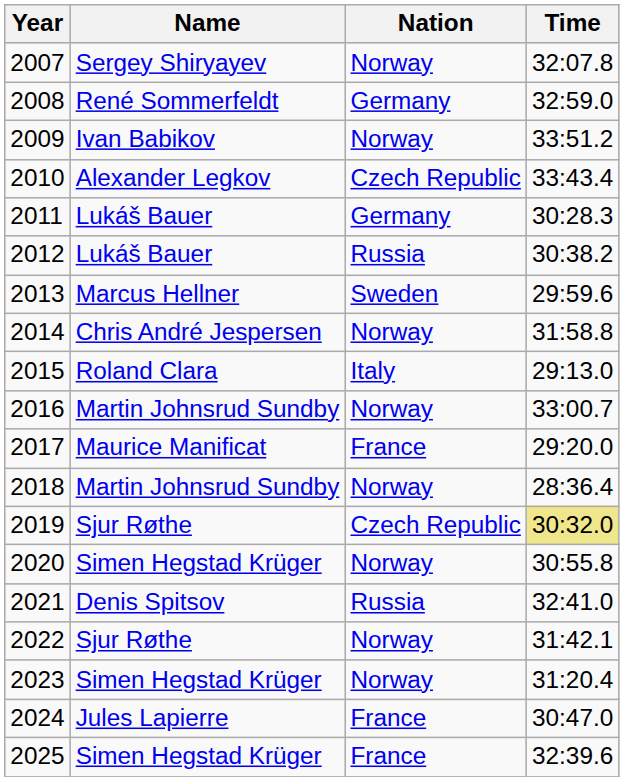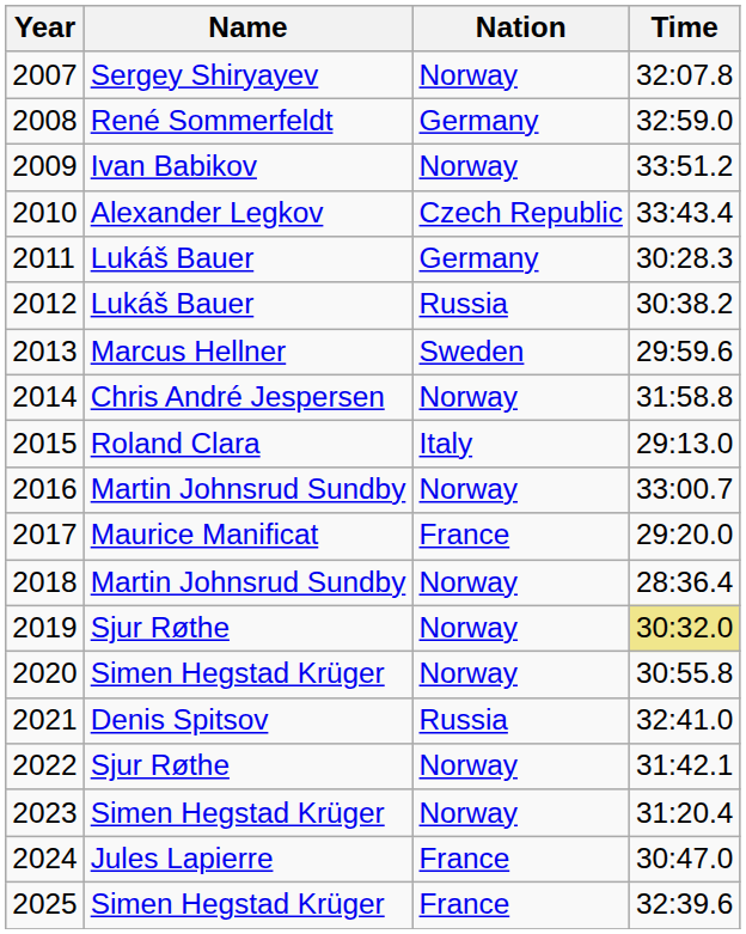2019 | Nation: Czech Republic -> Norway
